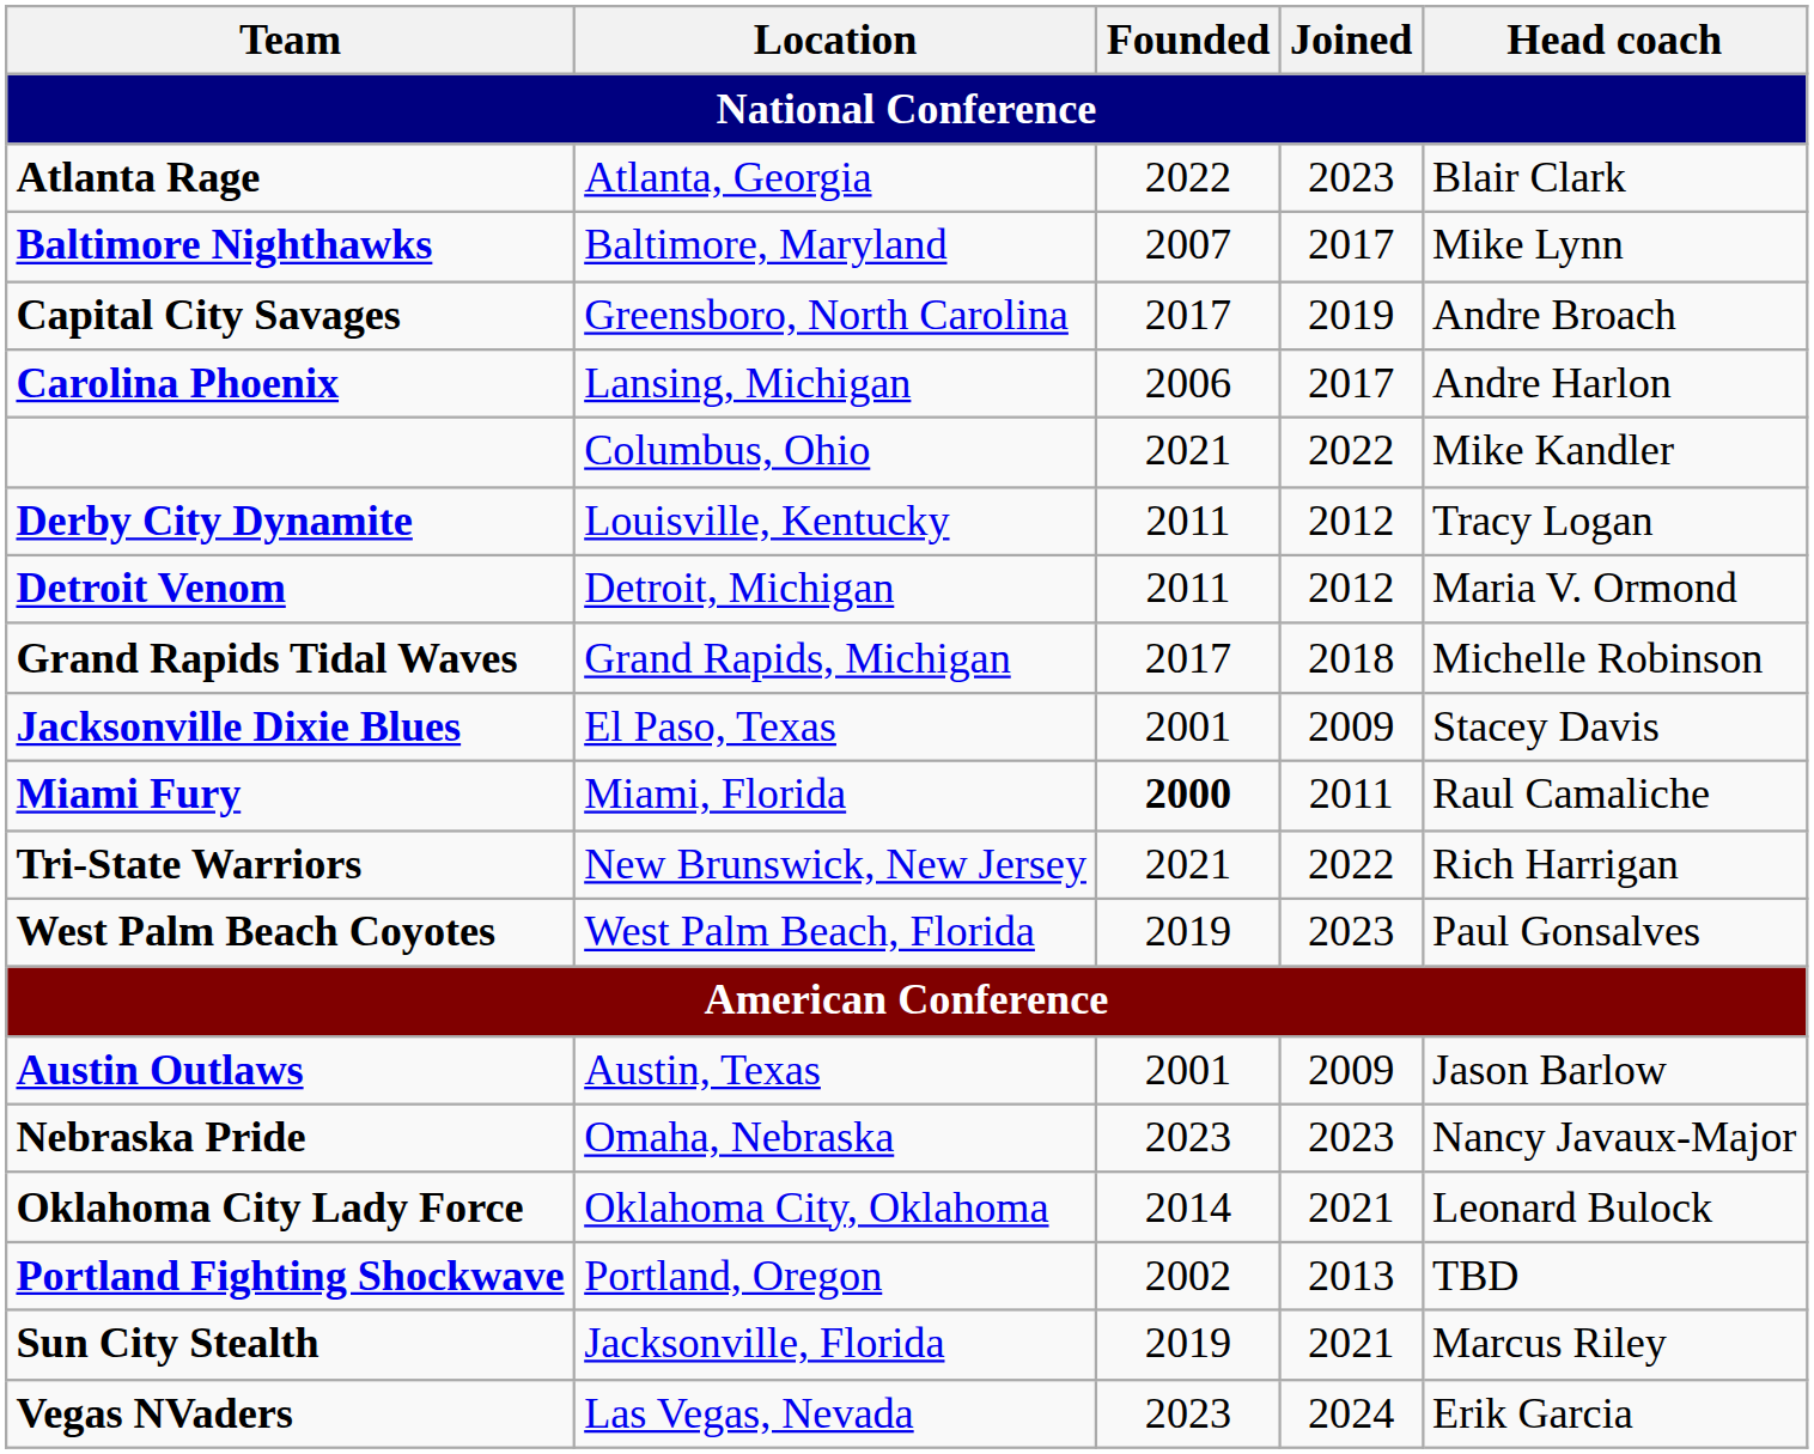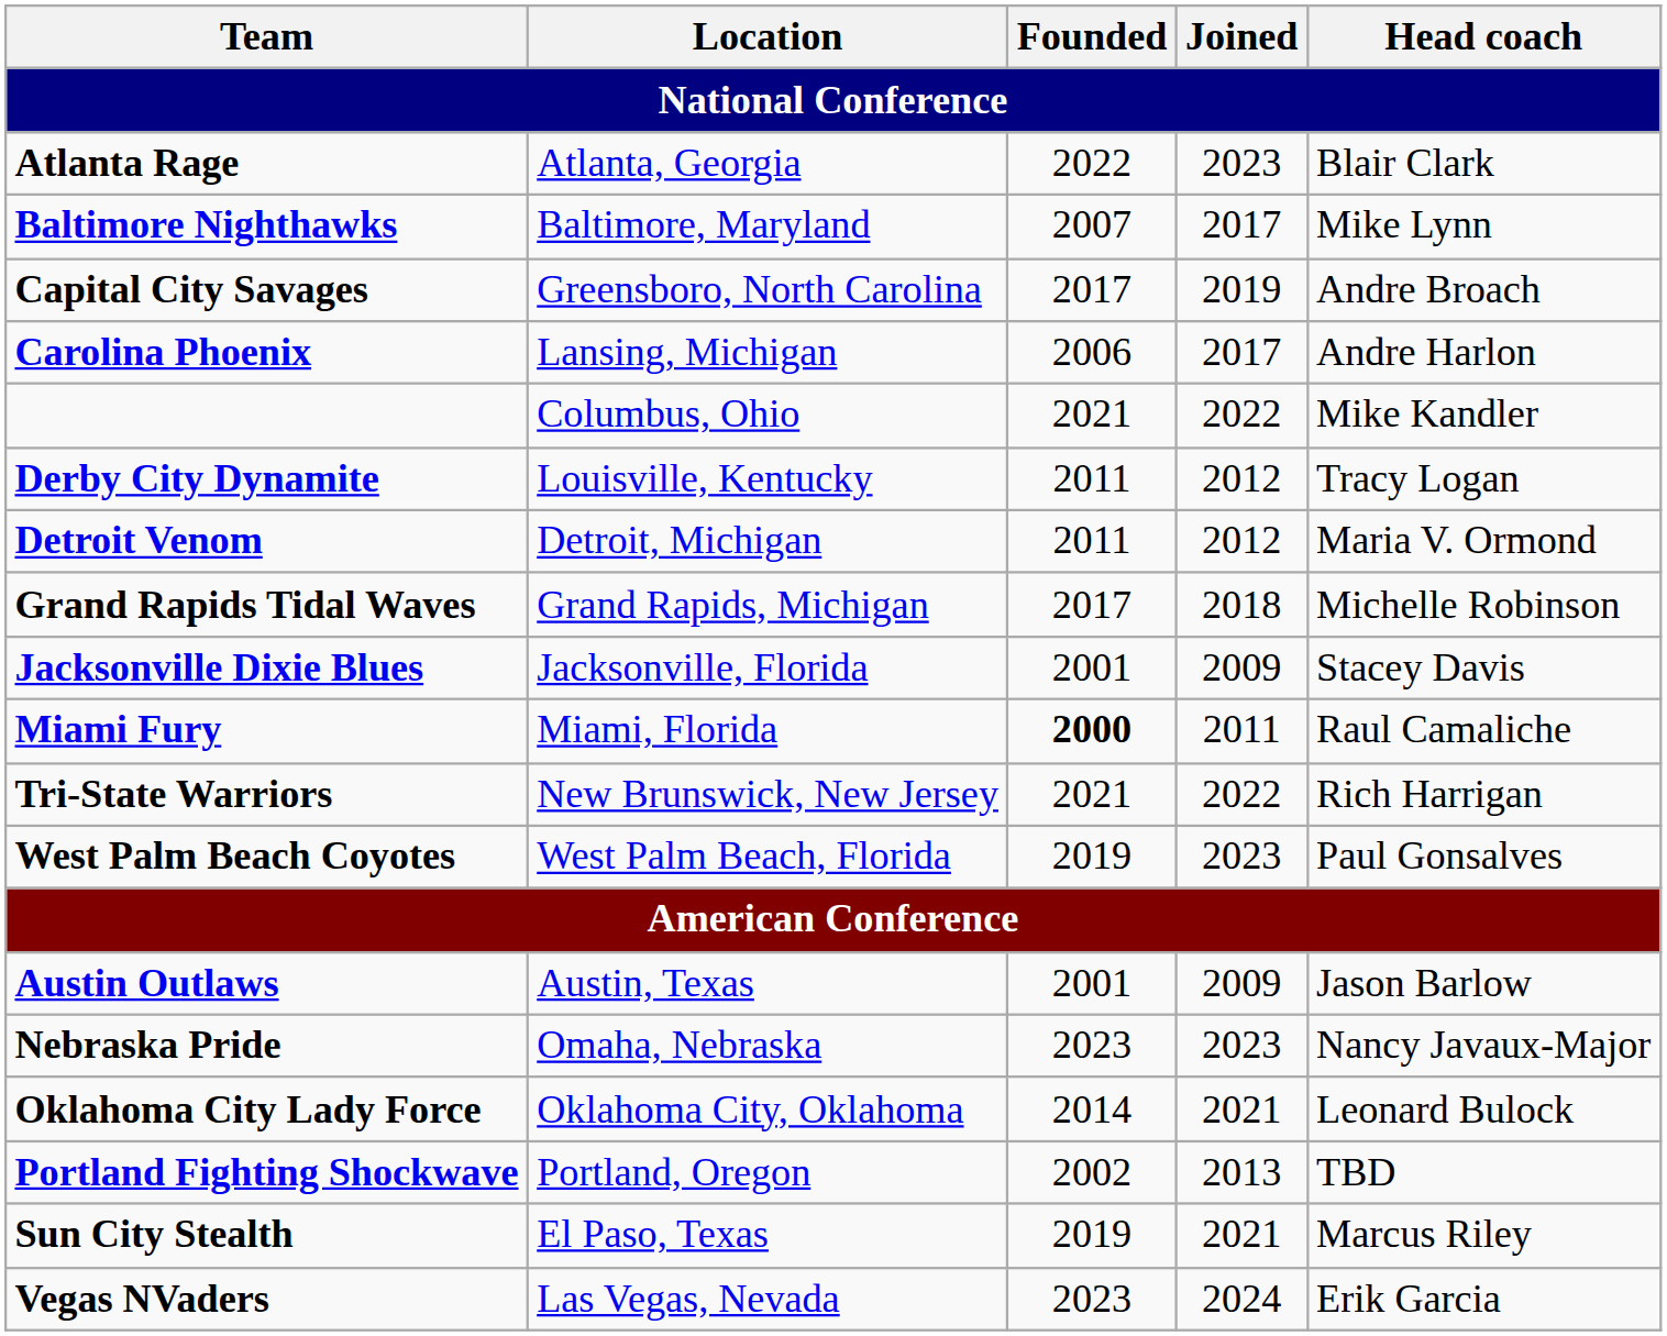Jacksonville Dixie Blues | Location: El Paso, Texas -> Jacksonville, Florida
Sun City Stealth | Location: Jacksonville, Florida -> El Paso, Texas
